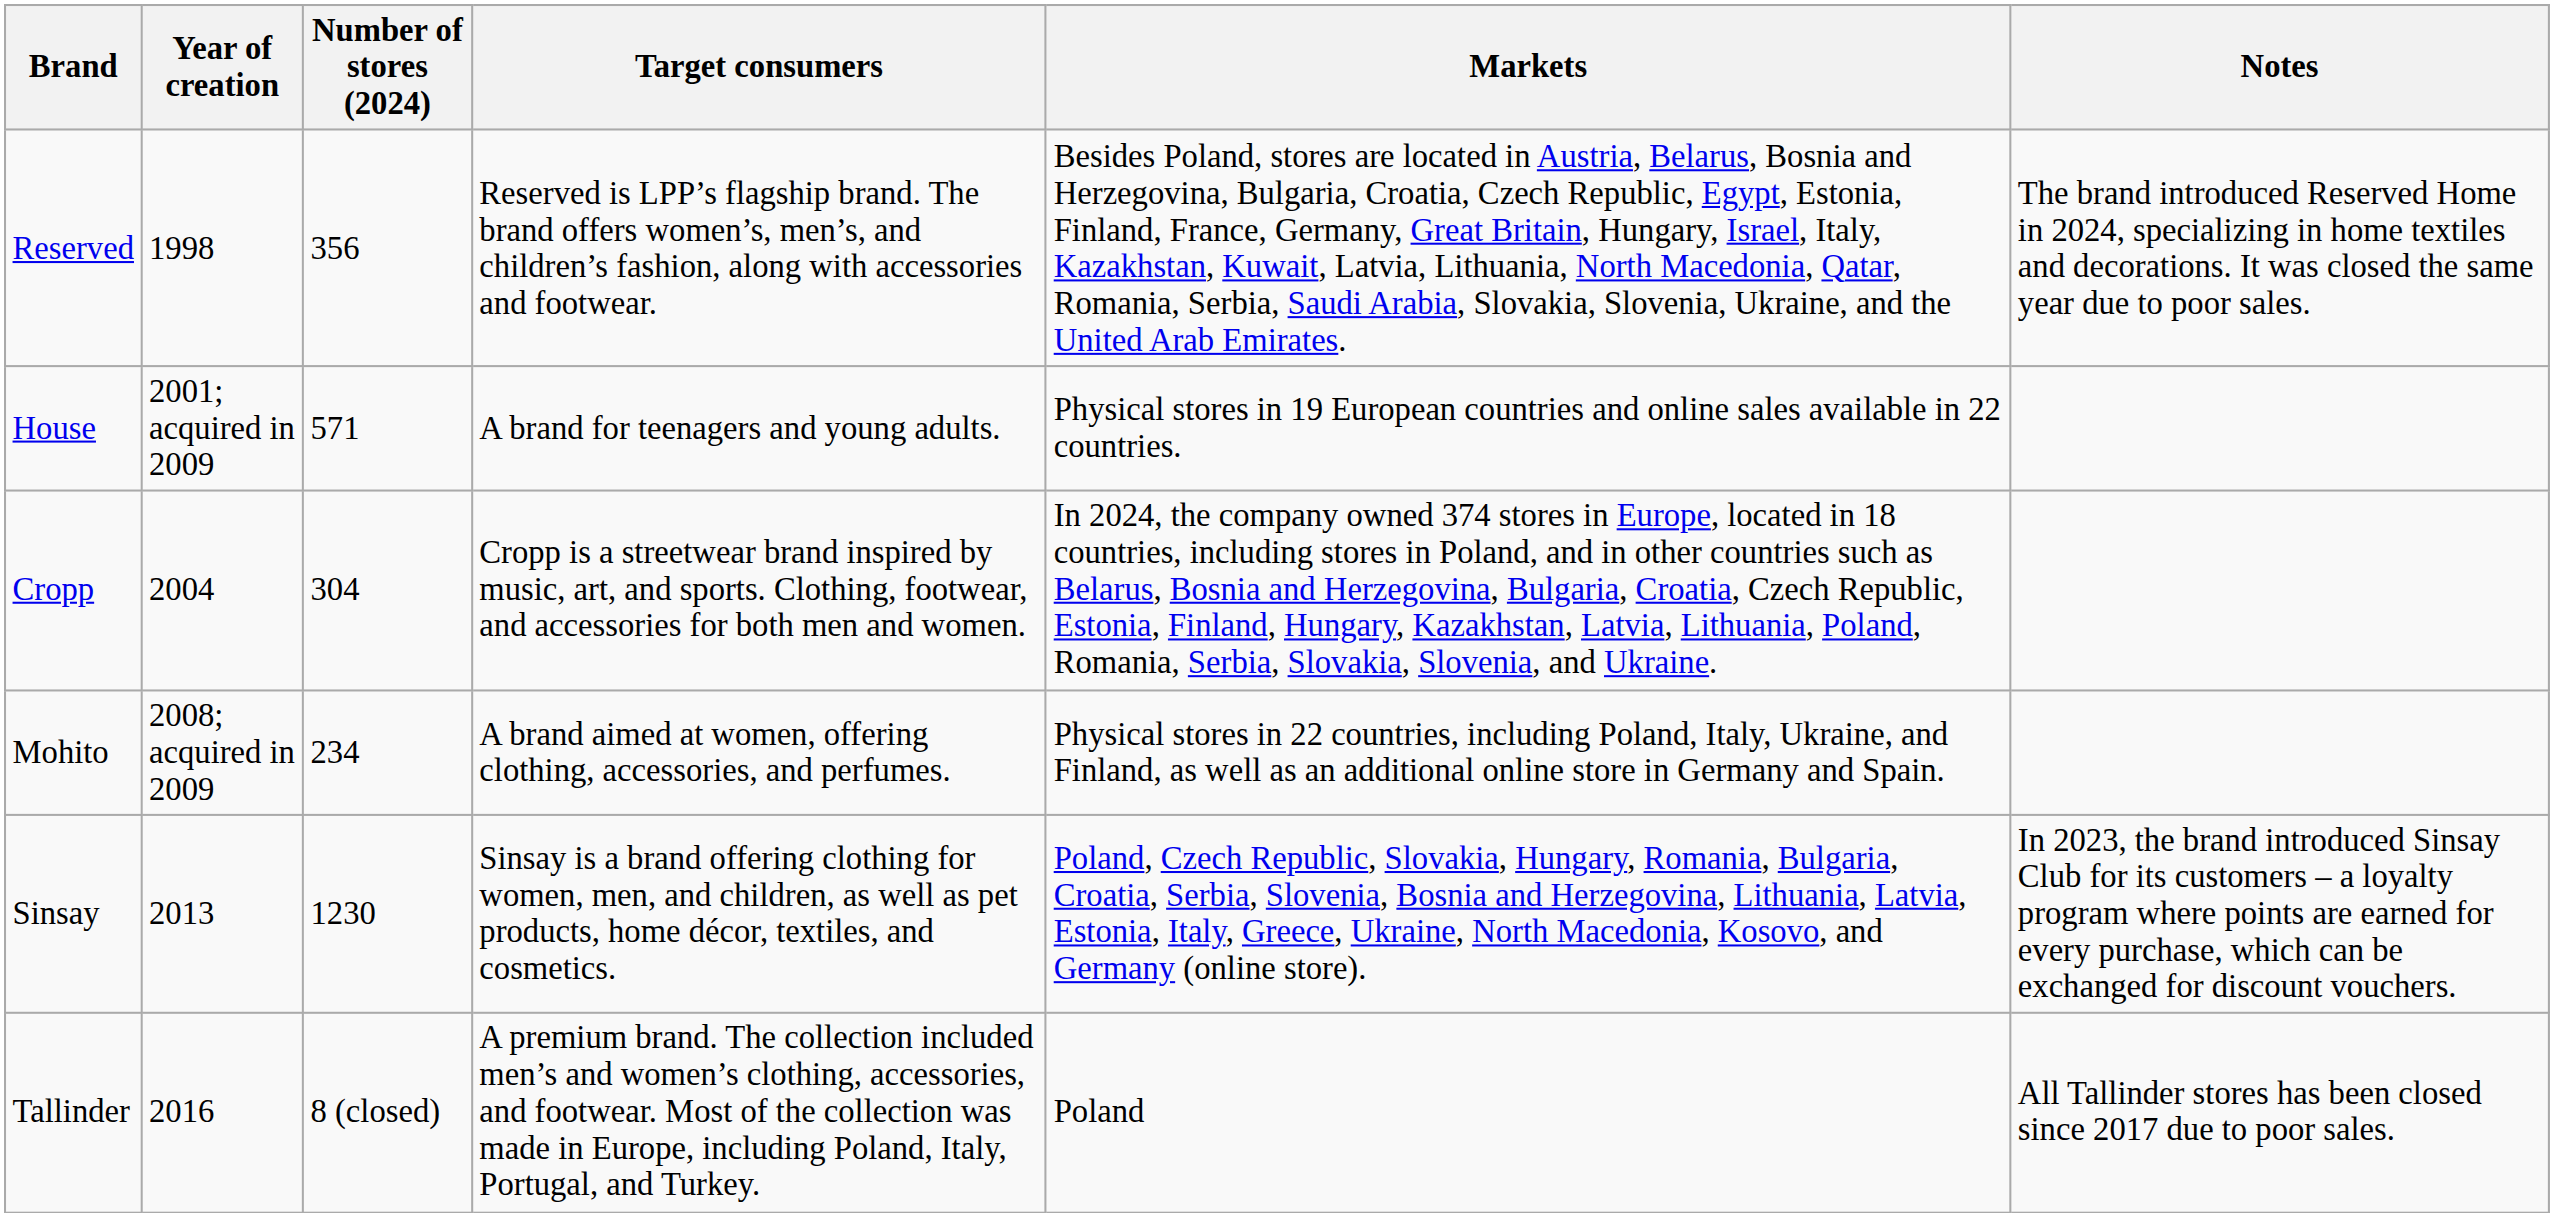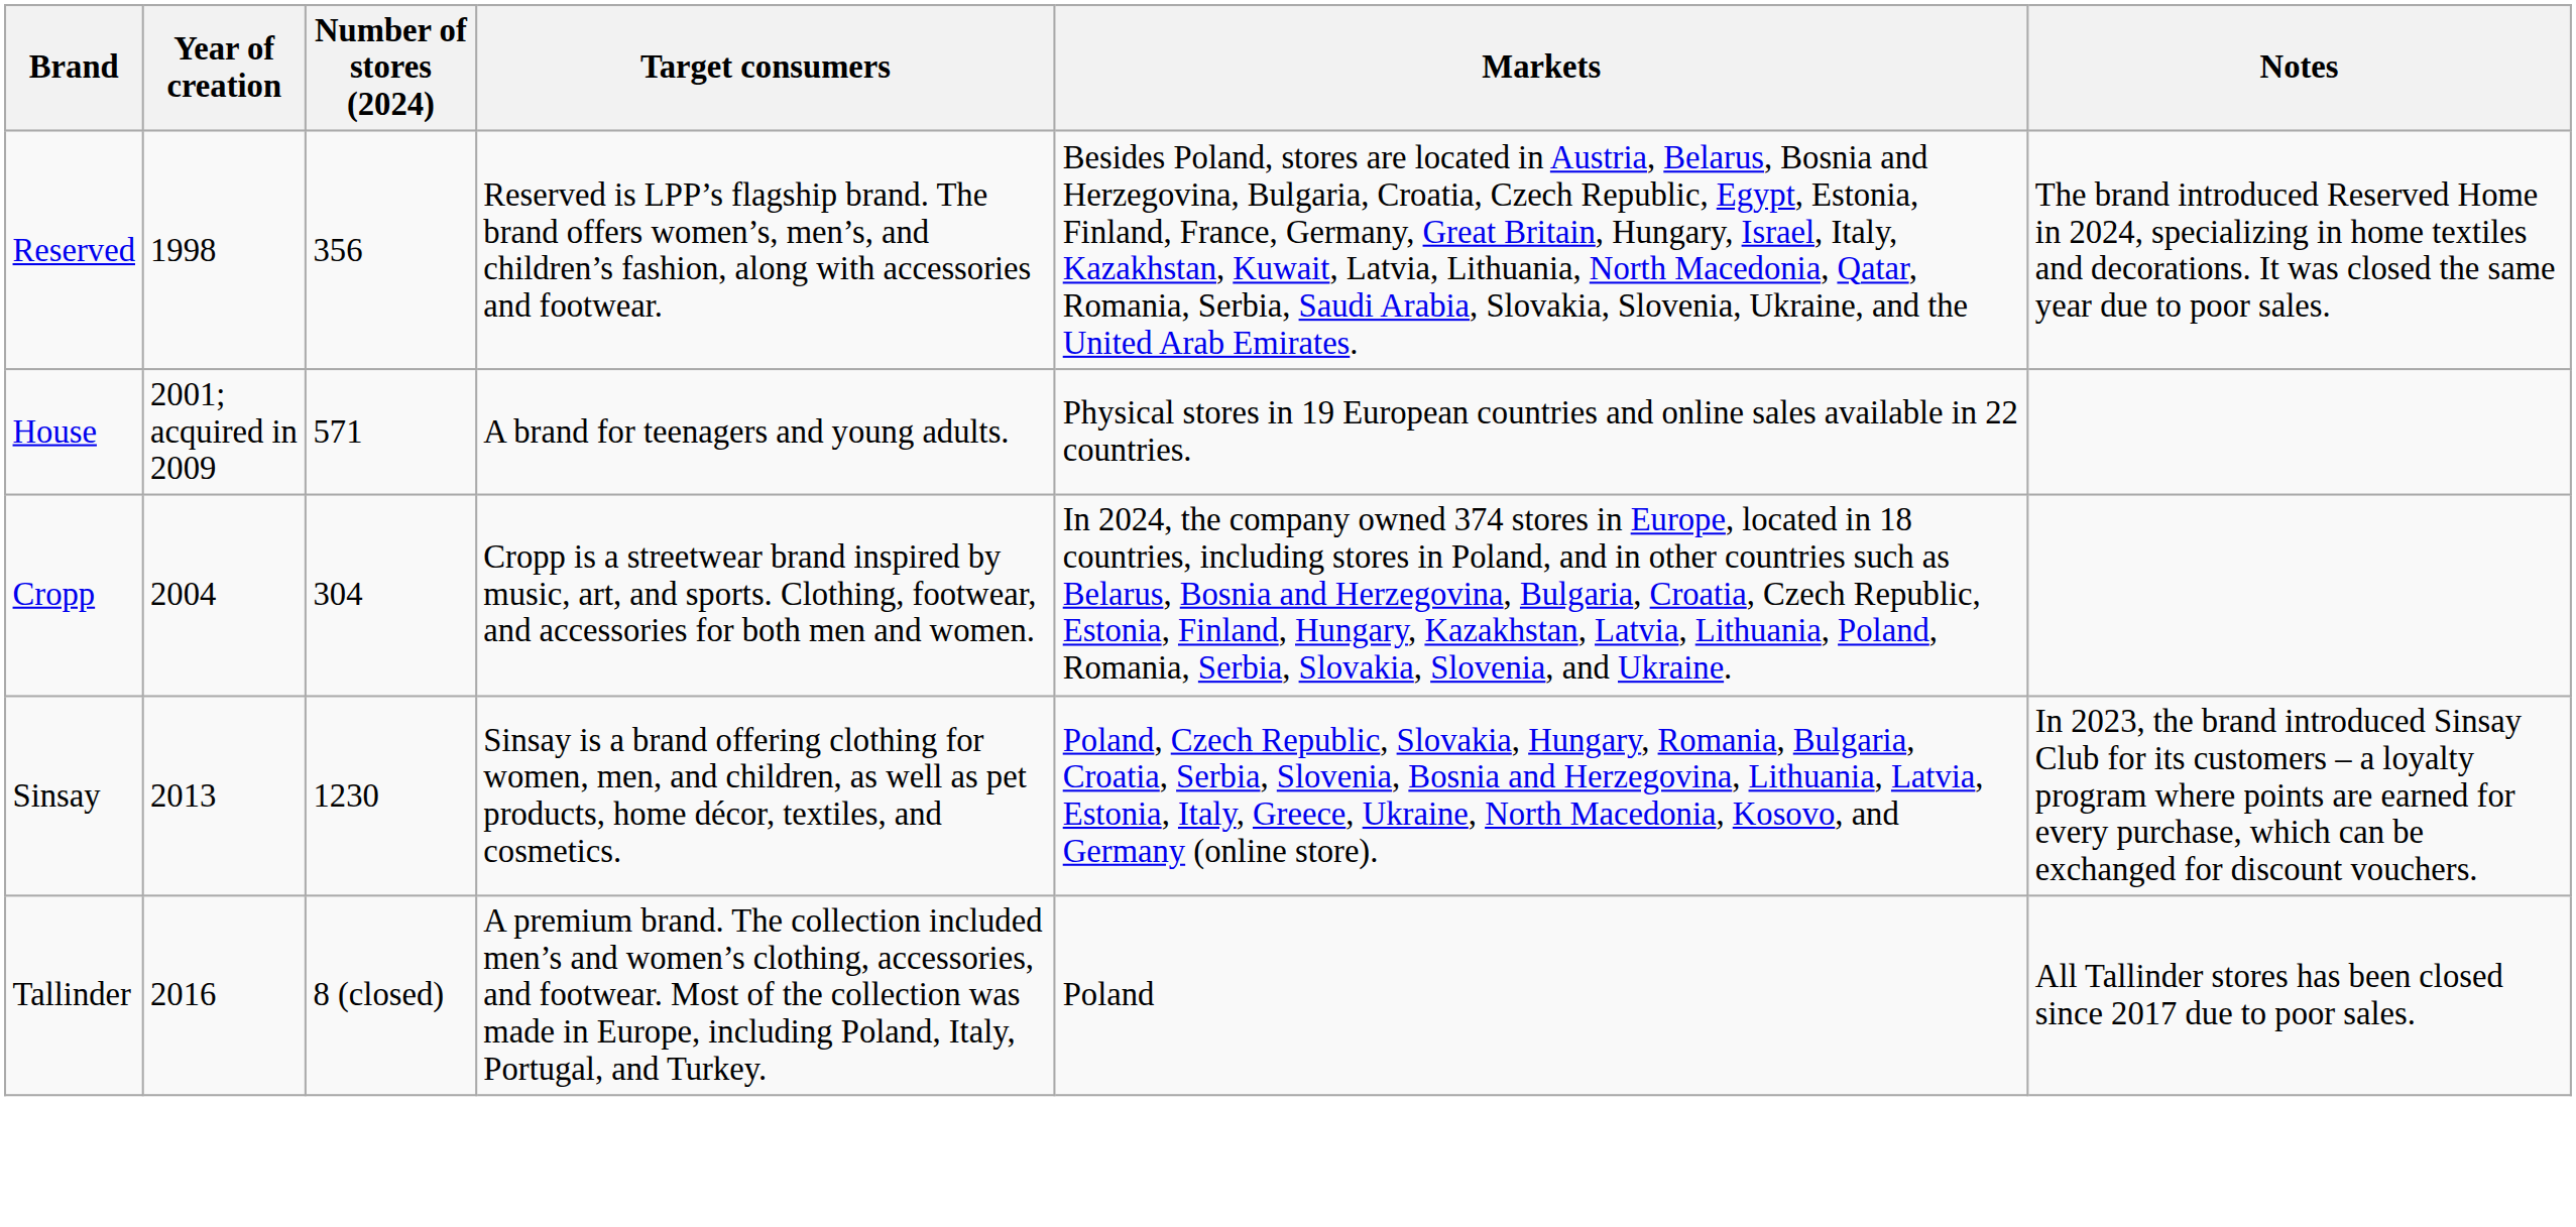- row: Mohito | 2008; acquired in 2009 | 234 | A brand aimed at women, offering clothing, accessories, and perfumes. | Physical stores in 22 countries, including Poland, Italy, Ukraine, and Finland, as well as an additional online store in Germany and Spain.
